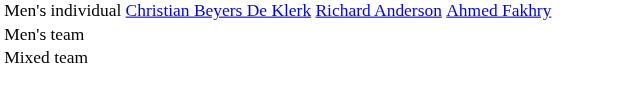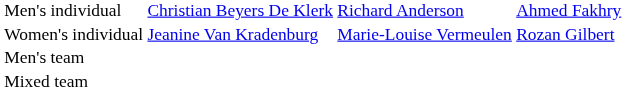+ row: Women's individual | Jeanine Van Kradenburg | Marie-Louise Vermeulen | Rozan Gilbert
